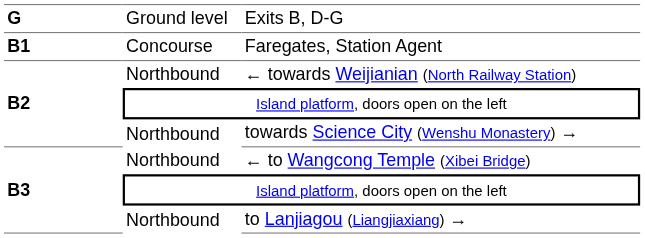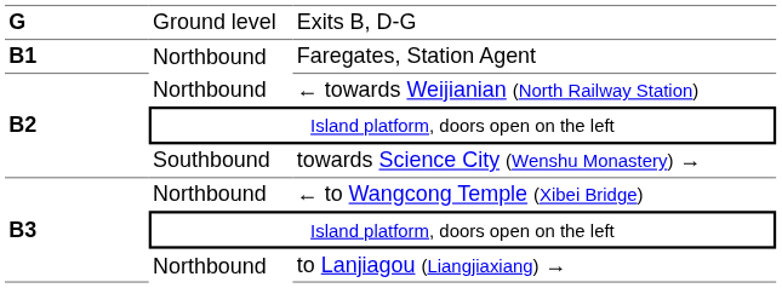Faregates, Station Agent | column 2: Concourse -> Northbound
towards Science City (Wenshu Monastery) → | column 2: Northbound -> Southbound
